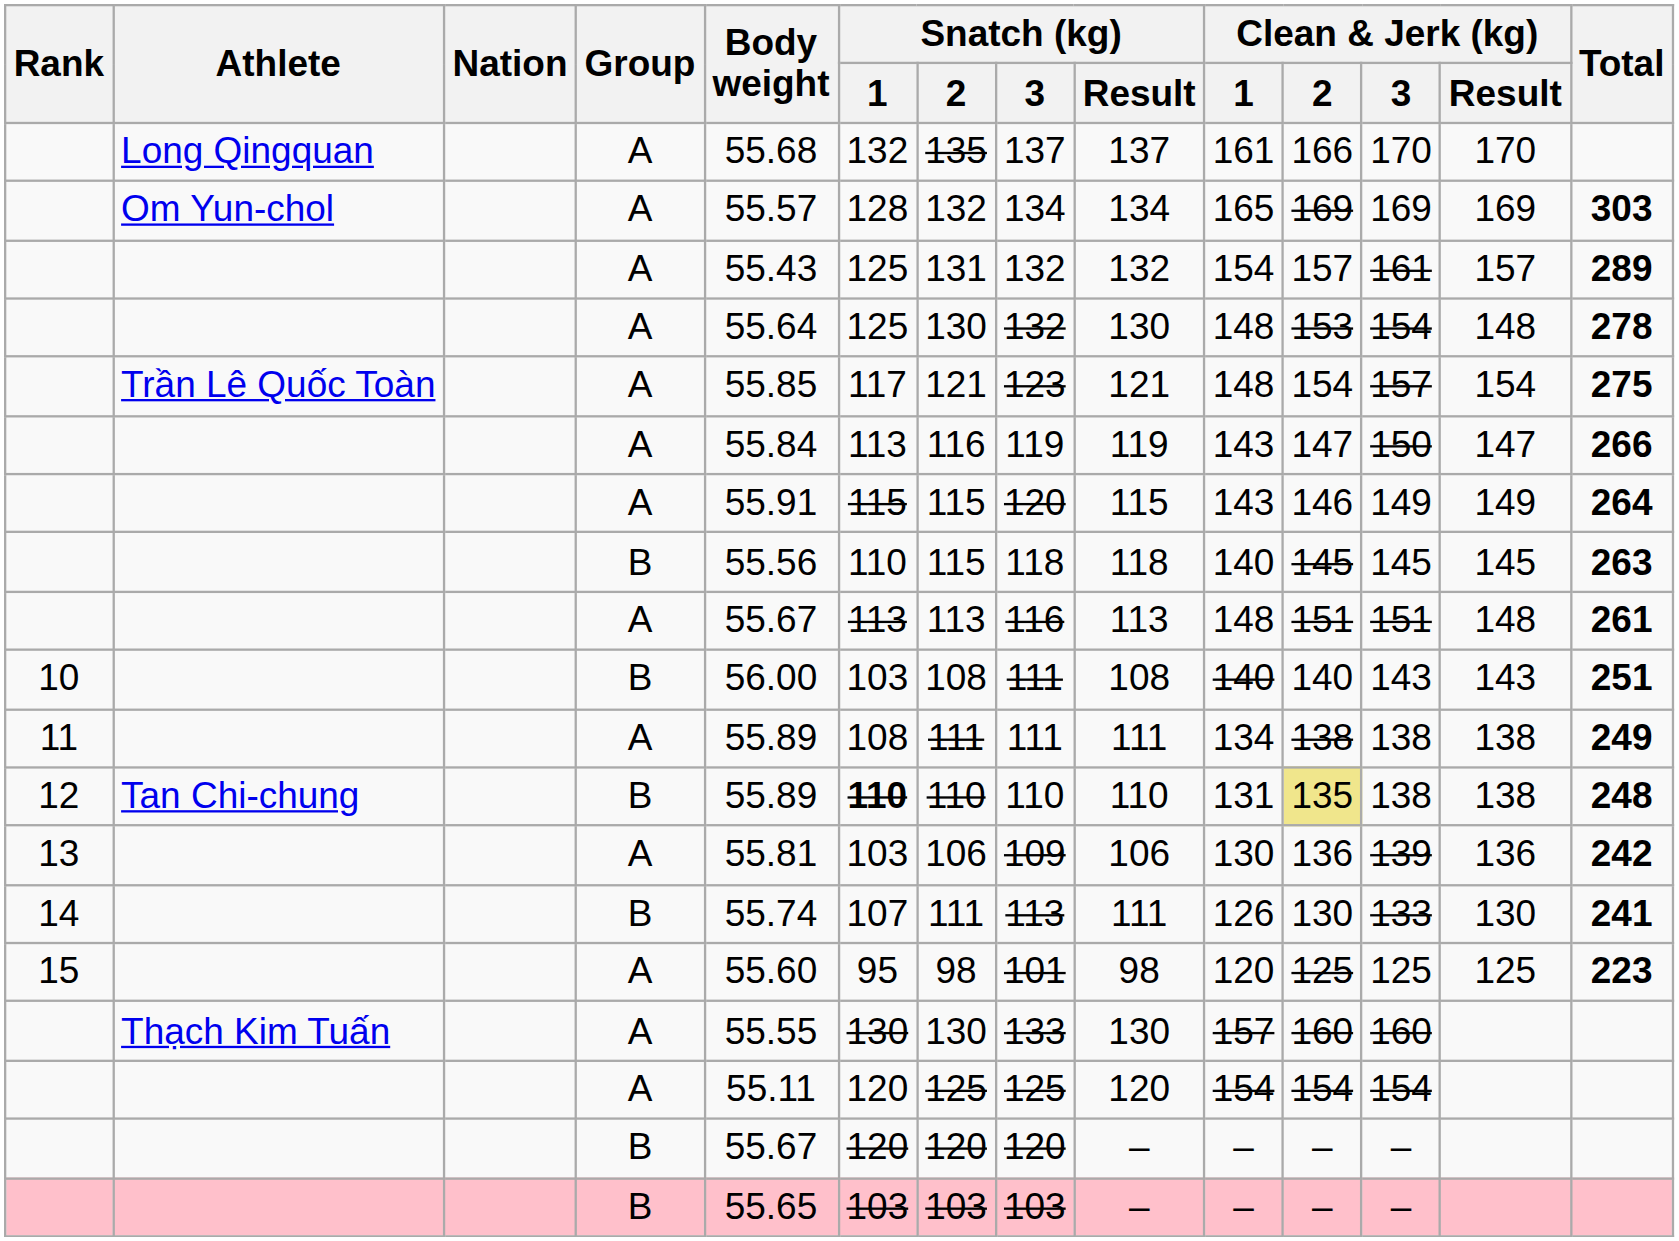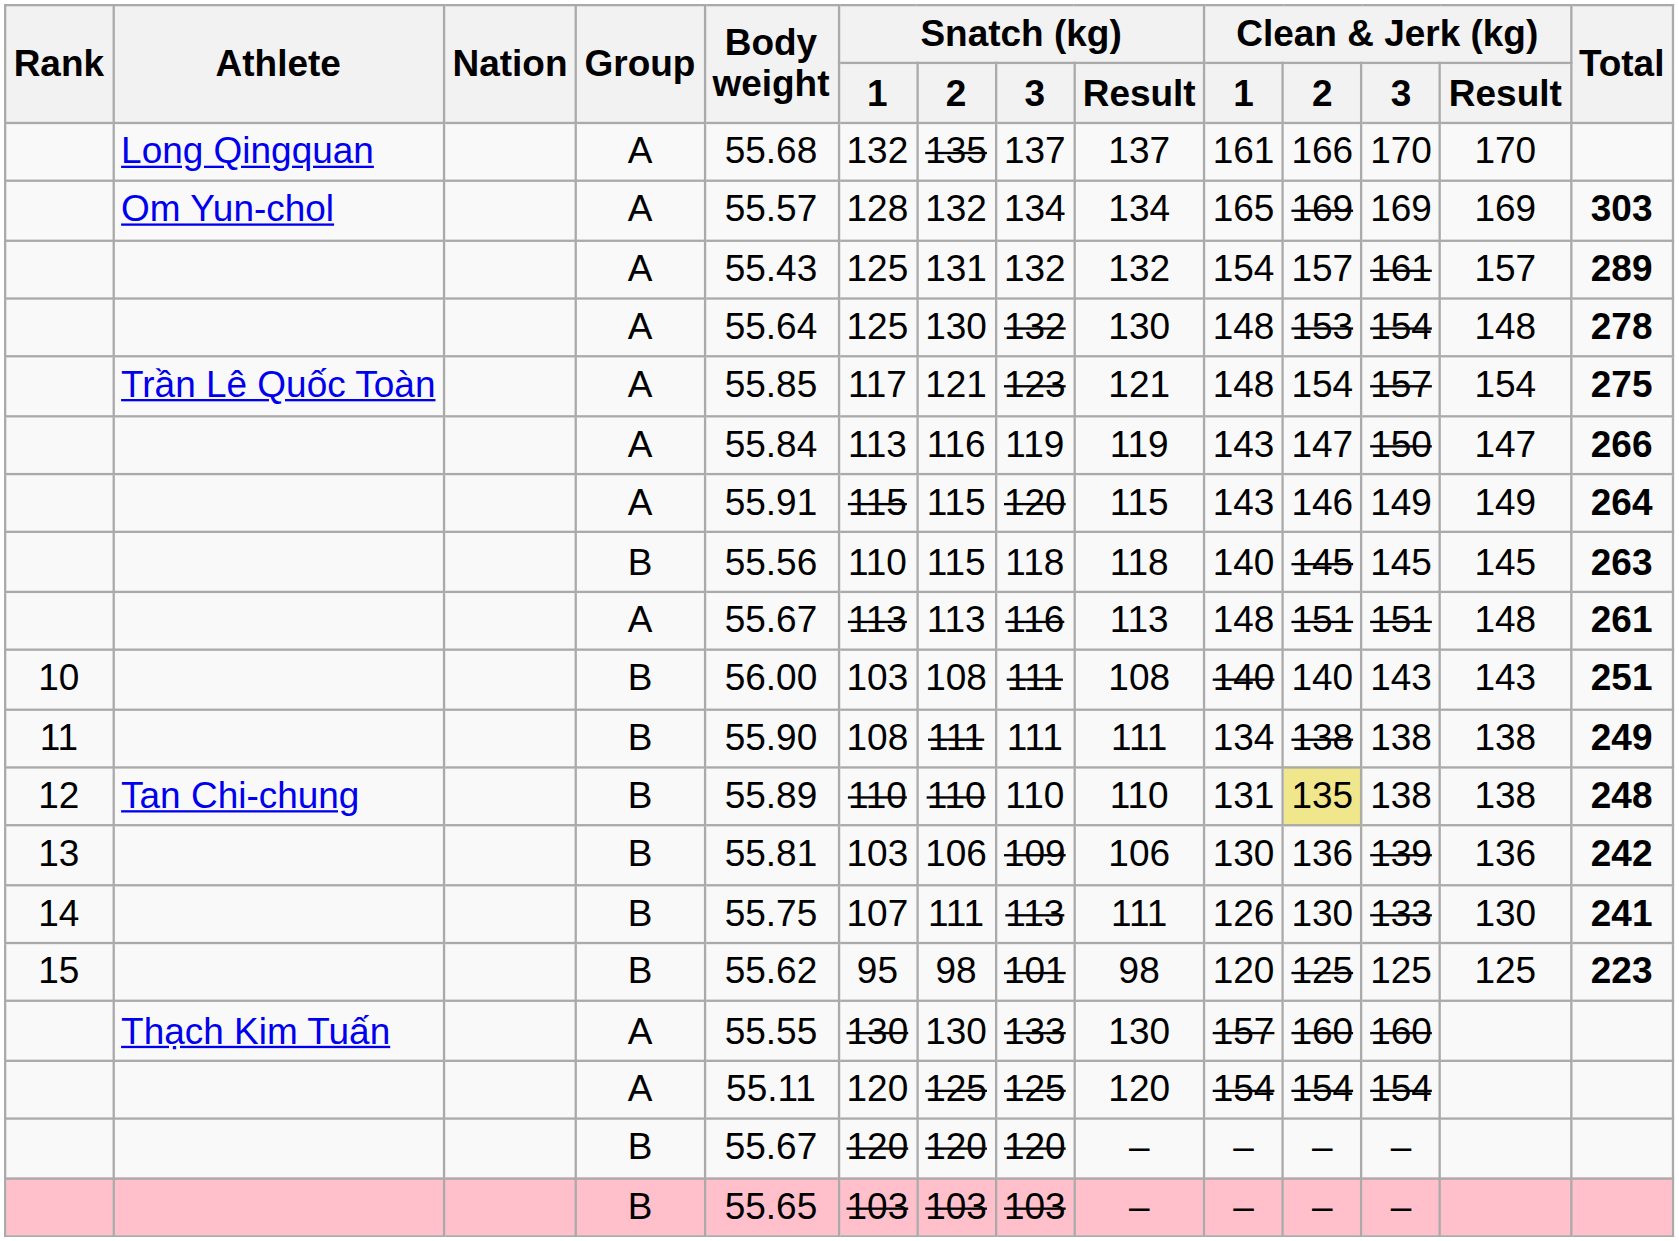11 | Group: A -> B
11 | Body weight: 55.89 -> 55.90
12 | Snatch (kg) / 1: bold -> normal
13 | Group: A -> B
14 | Body weight: 55.74 -> 55.75
15 | Group: A -> B
15 | Body weight: 55.60 -> 55.62
